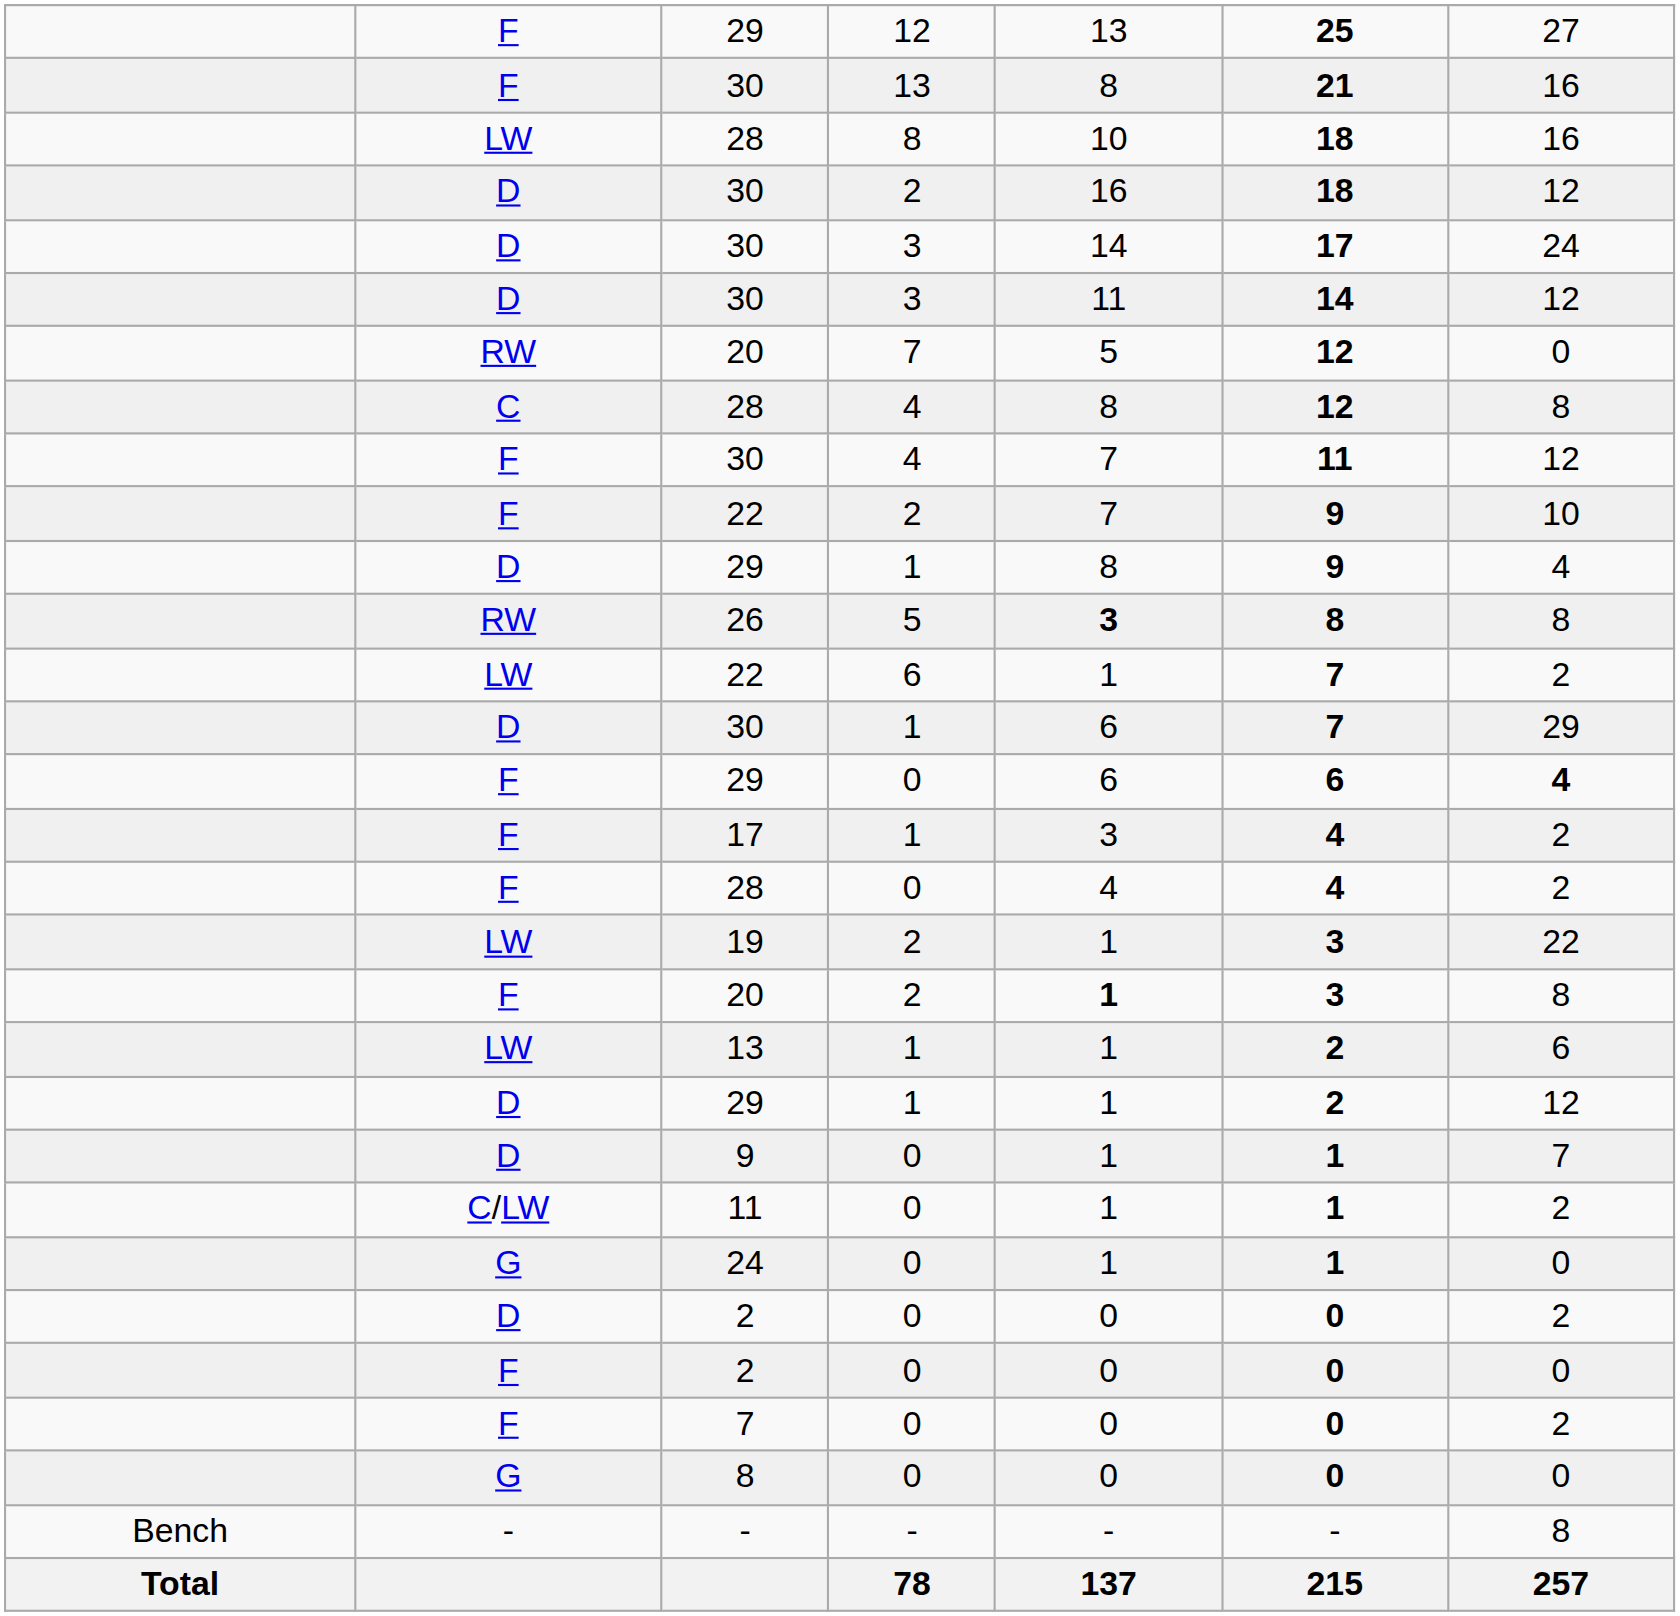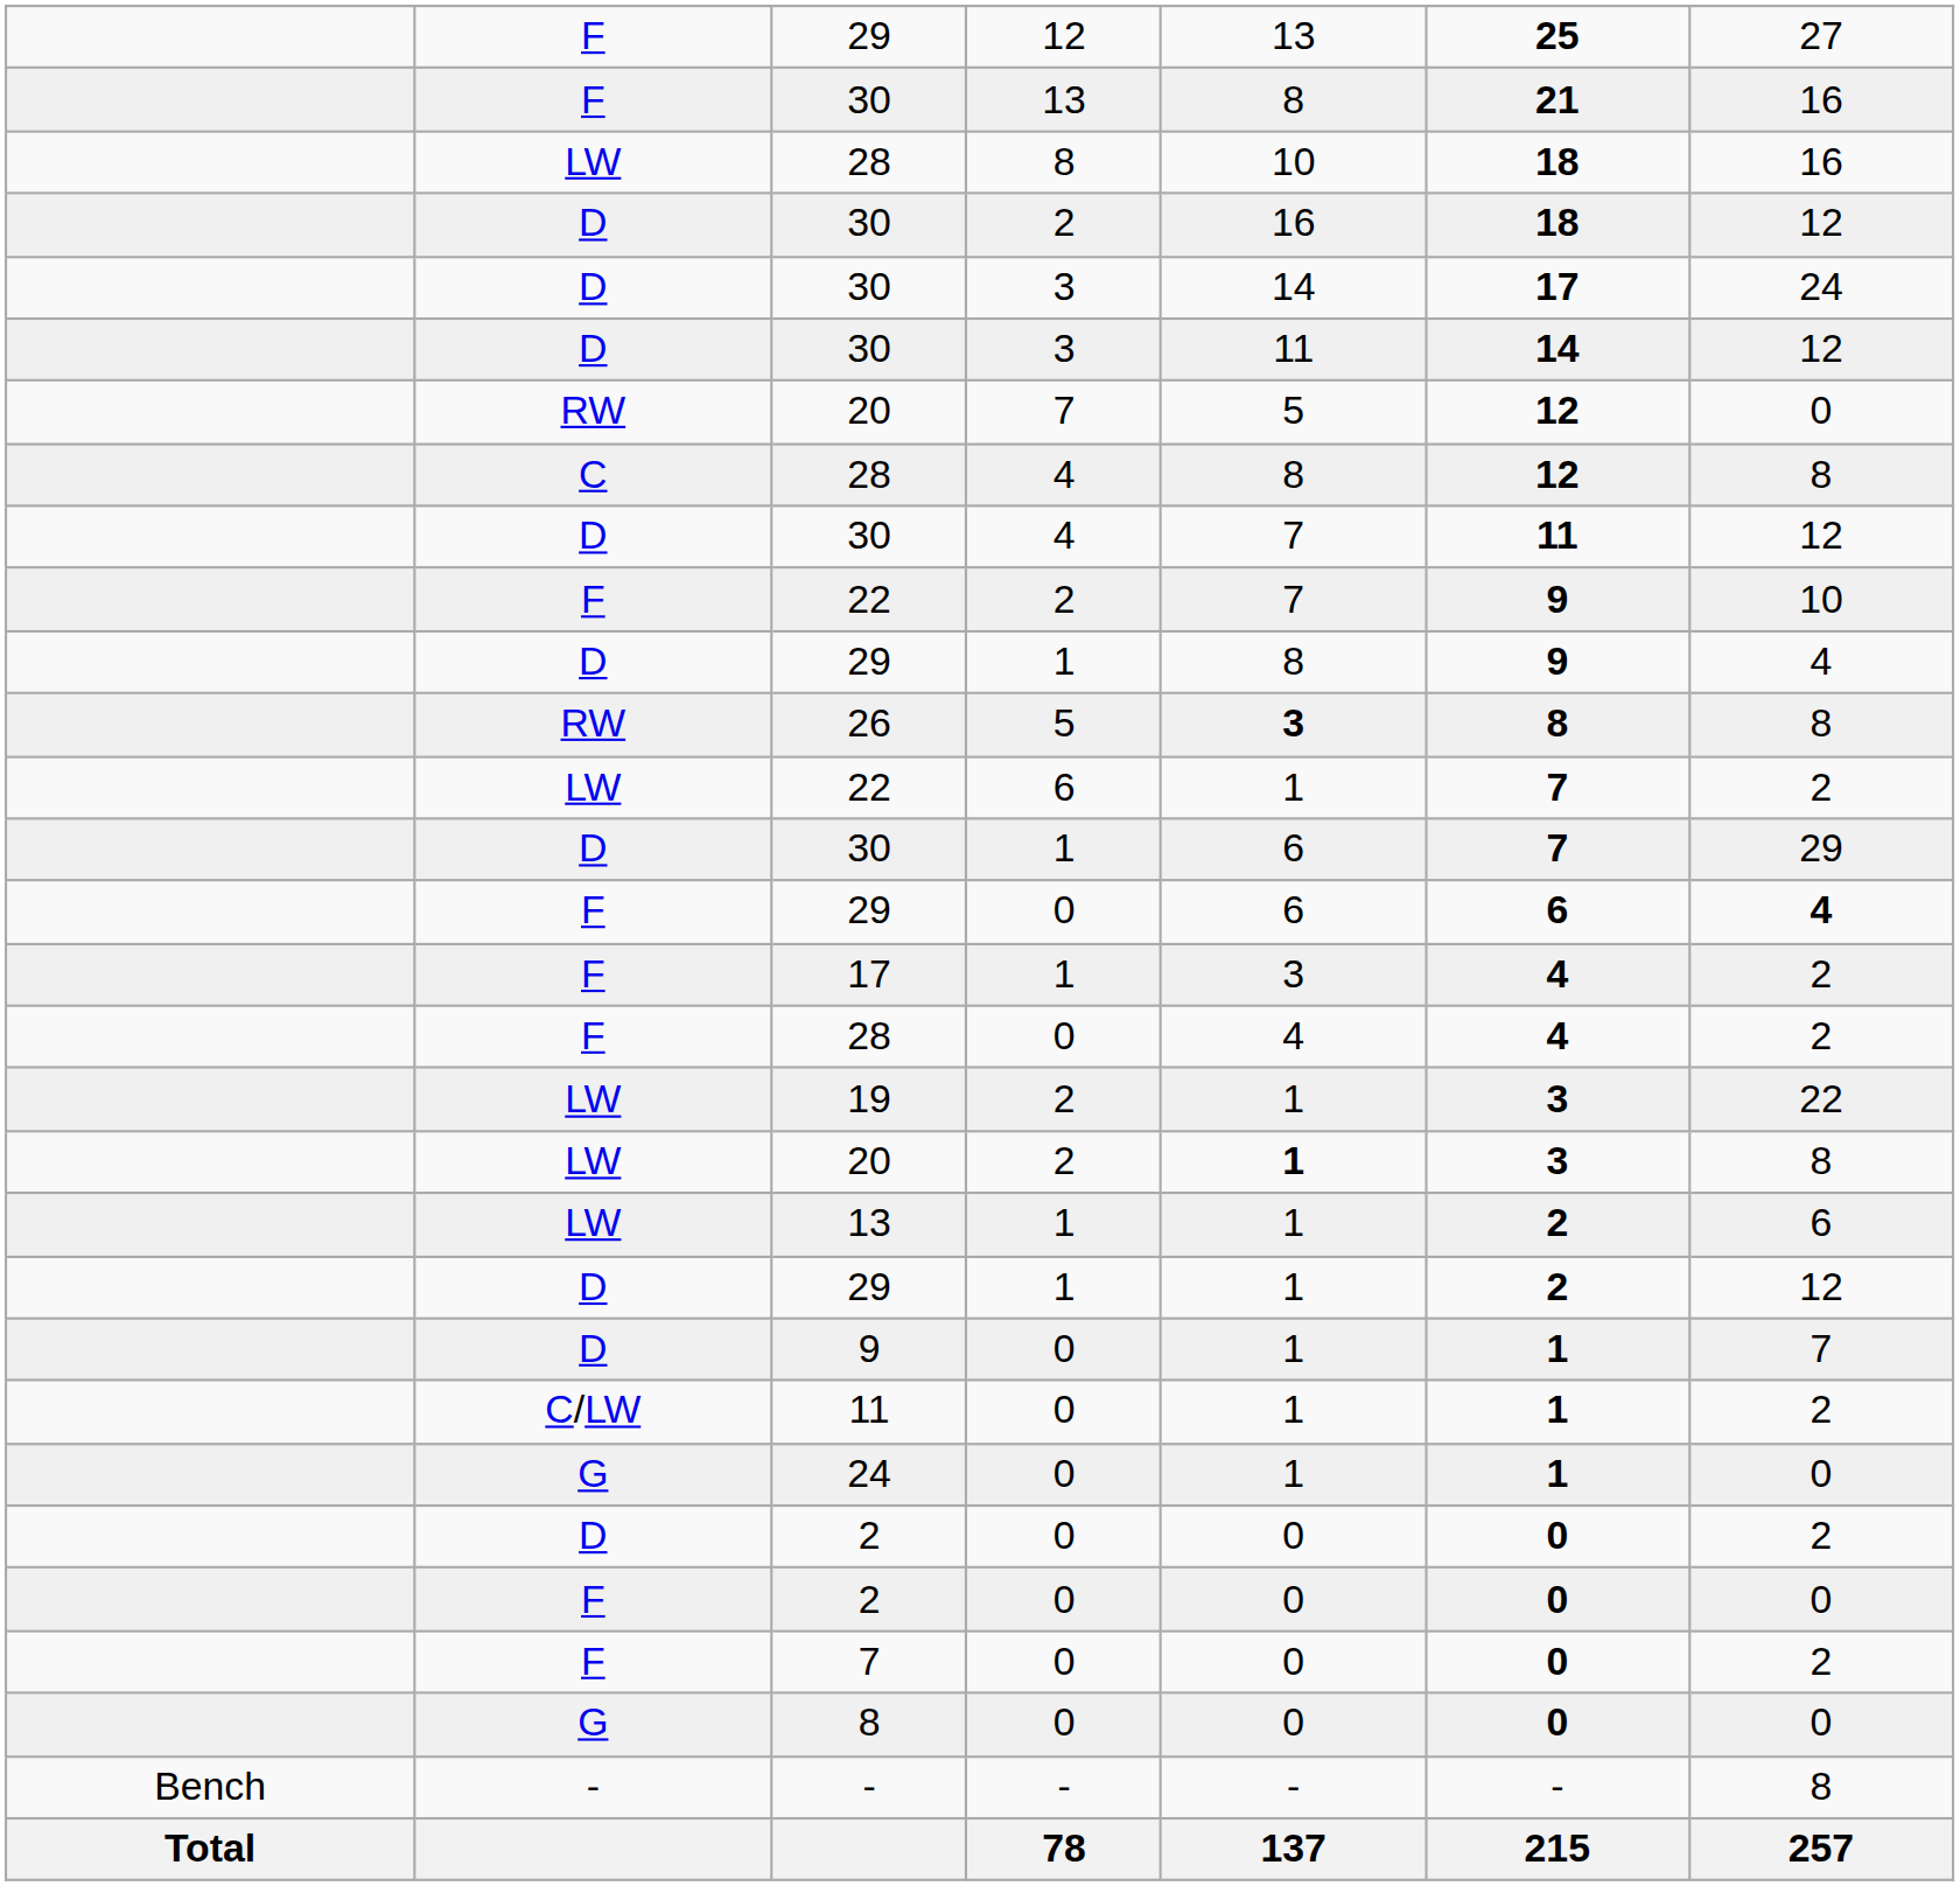30 / 4 | column 2: F -> D
20 / 2 | column 2: F -> LW
